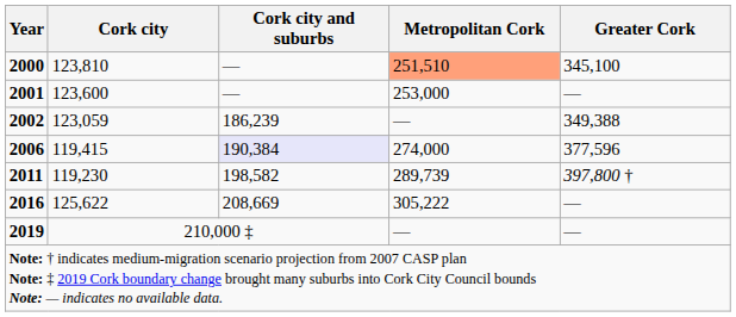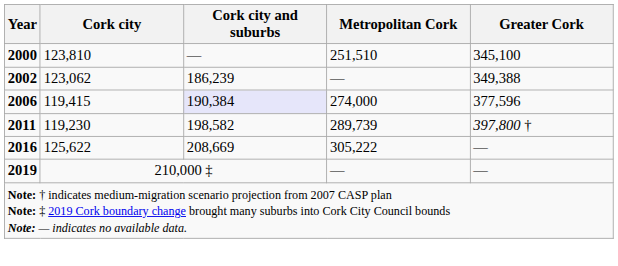2000 | Metropolitan Cork: lightsalmon background -> no background
- row: 2001 | 123,600 | — | 253,000 | —
2002 | Cork city: 123,059 -> 123,062
